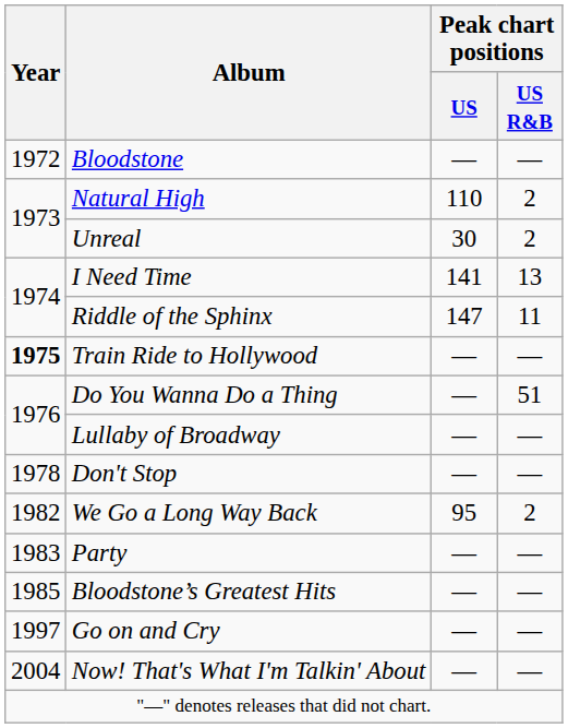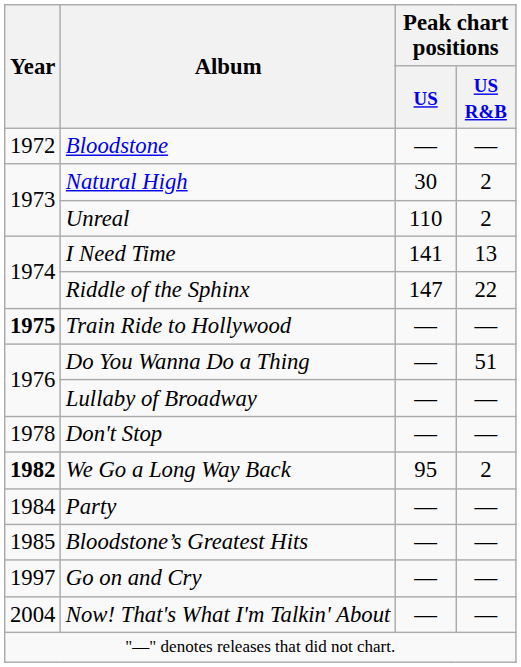Natural High | Peak chart positions / US: 110 -> 30
Unreal | Peak chart positions / US: 30 -> 110
Riddle of the Sphinx | Peak chart positions / US R&B: 11 -> 22
We Go a Long Way Back | Year: normal -> bold
Party | Year: 1983 -> 1984
